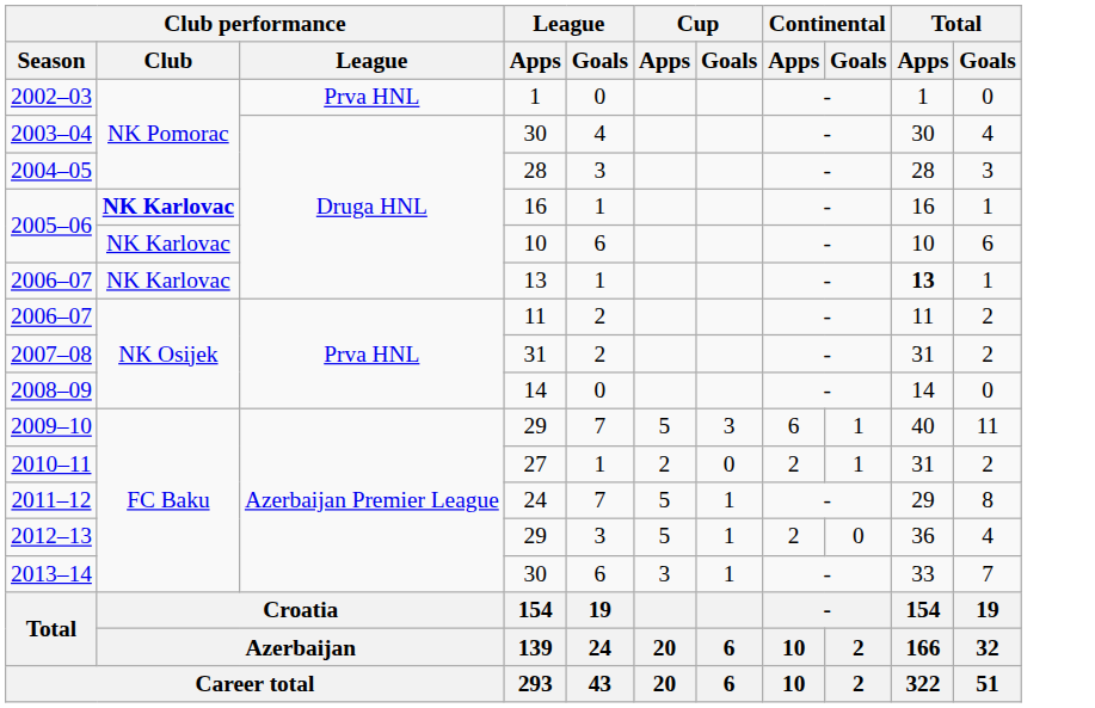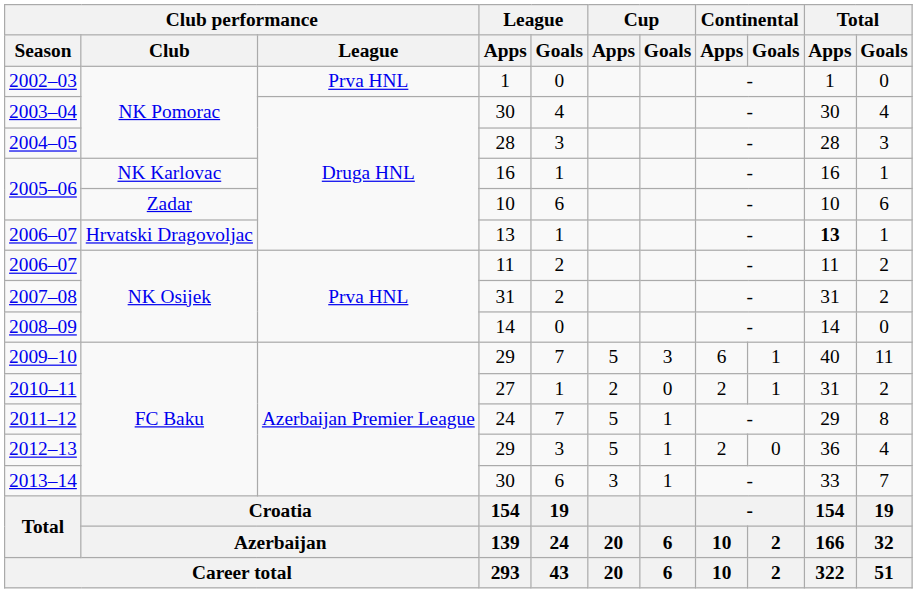2005–06 / 16 | Club performance / Club: bold -> normal
2005–06 / 10 | Club performance / Club: NK Karlovac -> Zadar
2006–07 / 13 | Club performance / Club: NK Karlovac -> Hrvatski Dragovoljac
